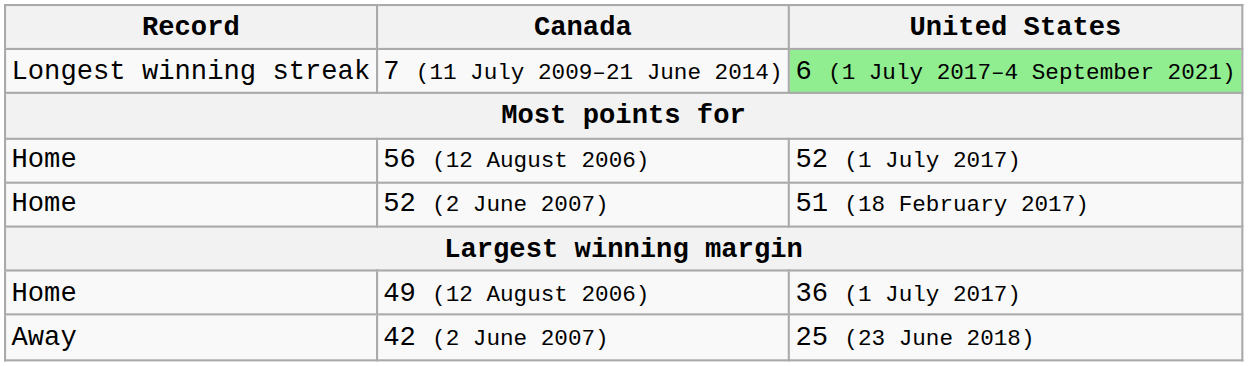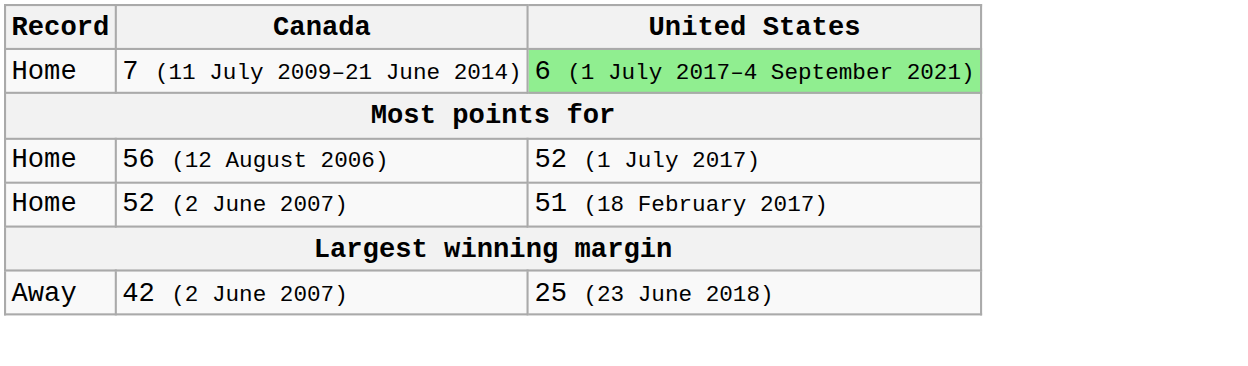7 (11 July 2009–21 June 2014) | Record: Longest winning streak -> Home
- row: Home | 49 (12 August 2006) | 36 (1 July 2017)
